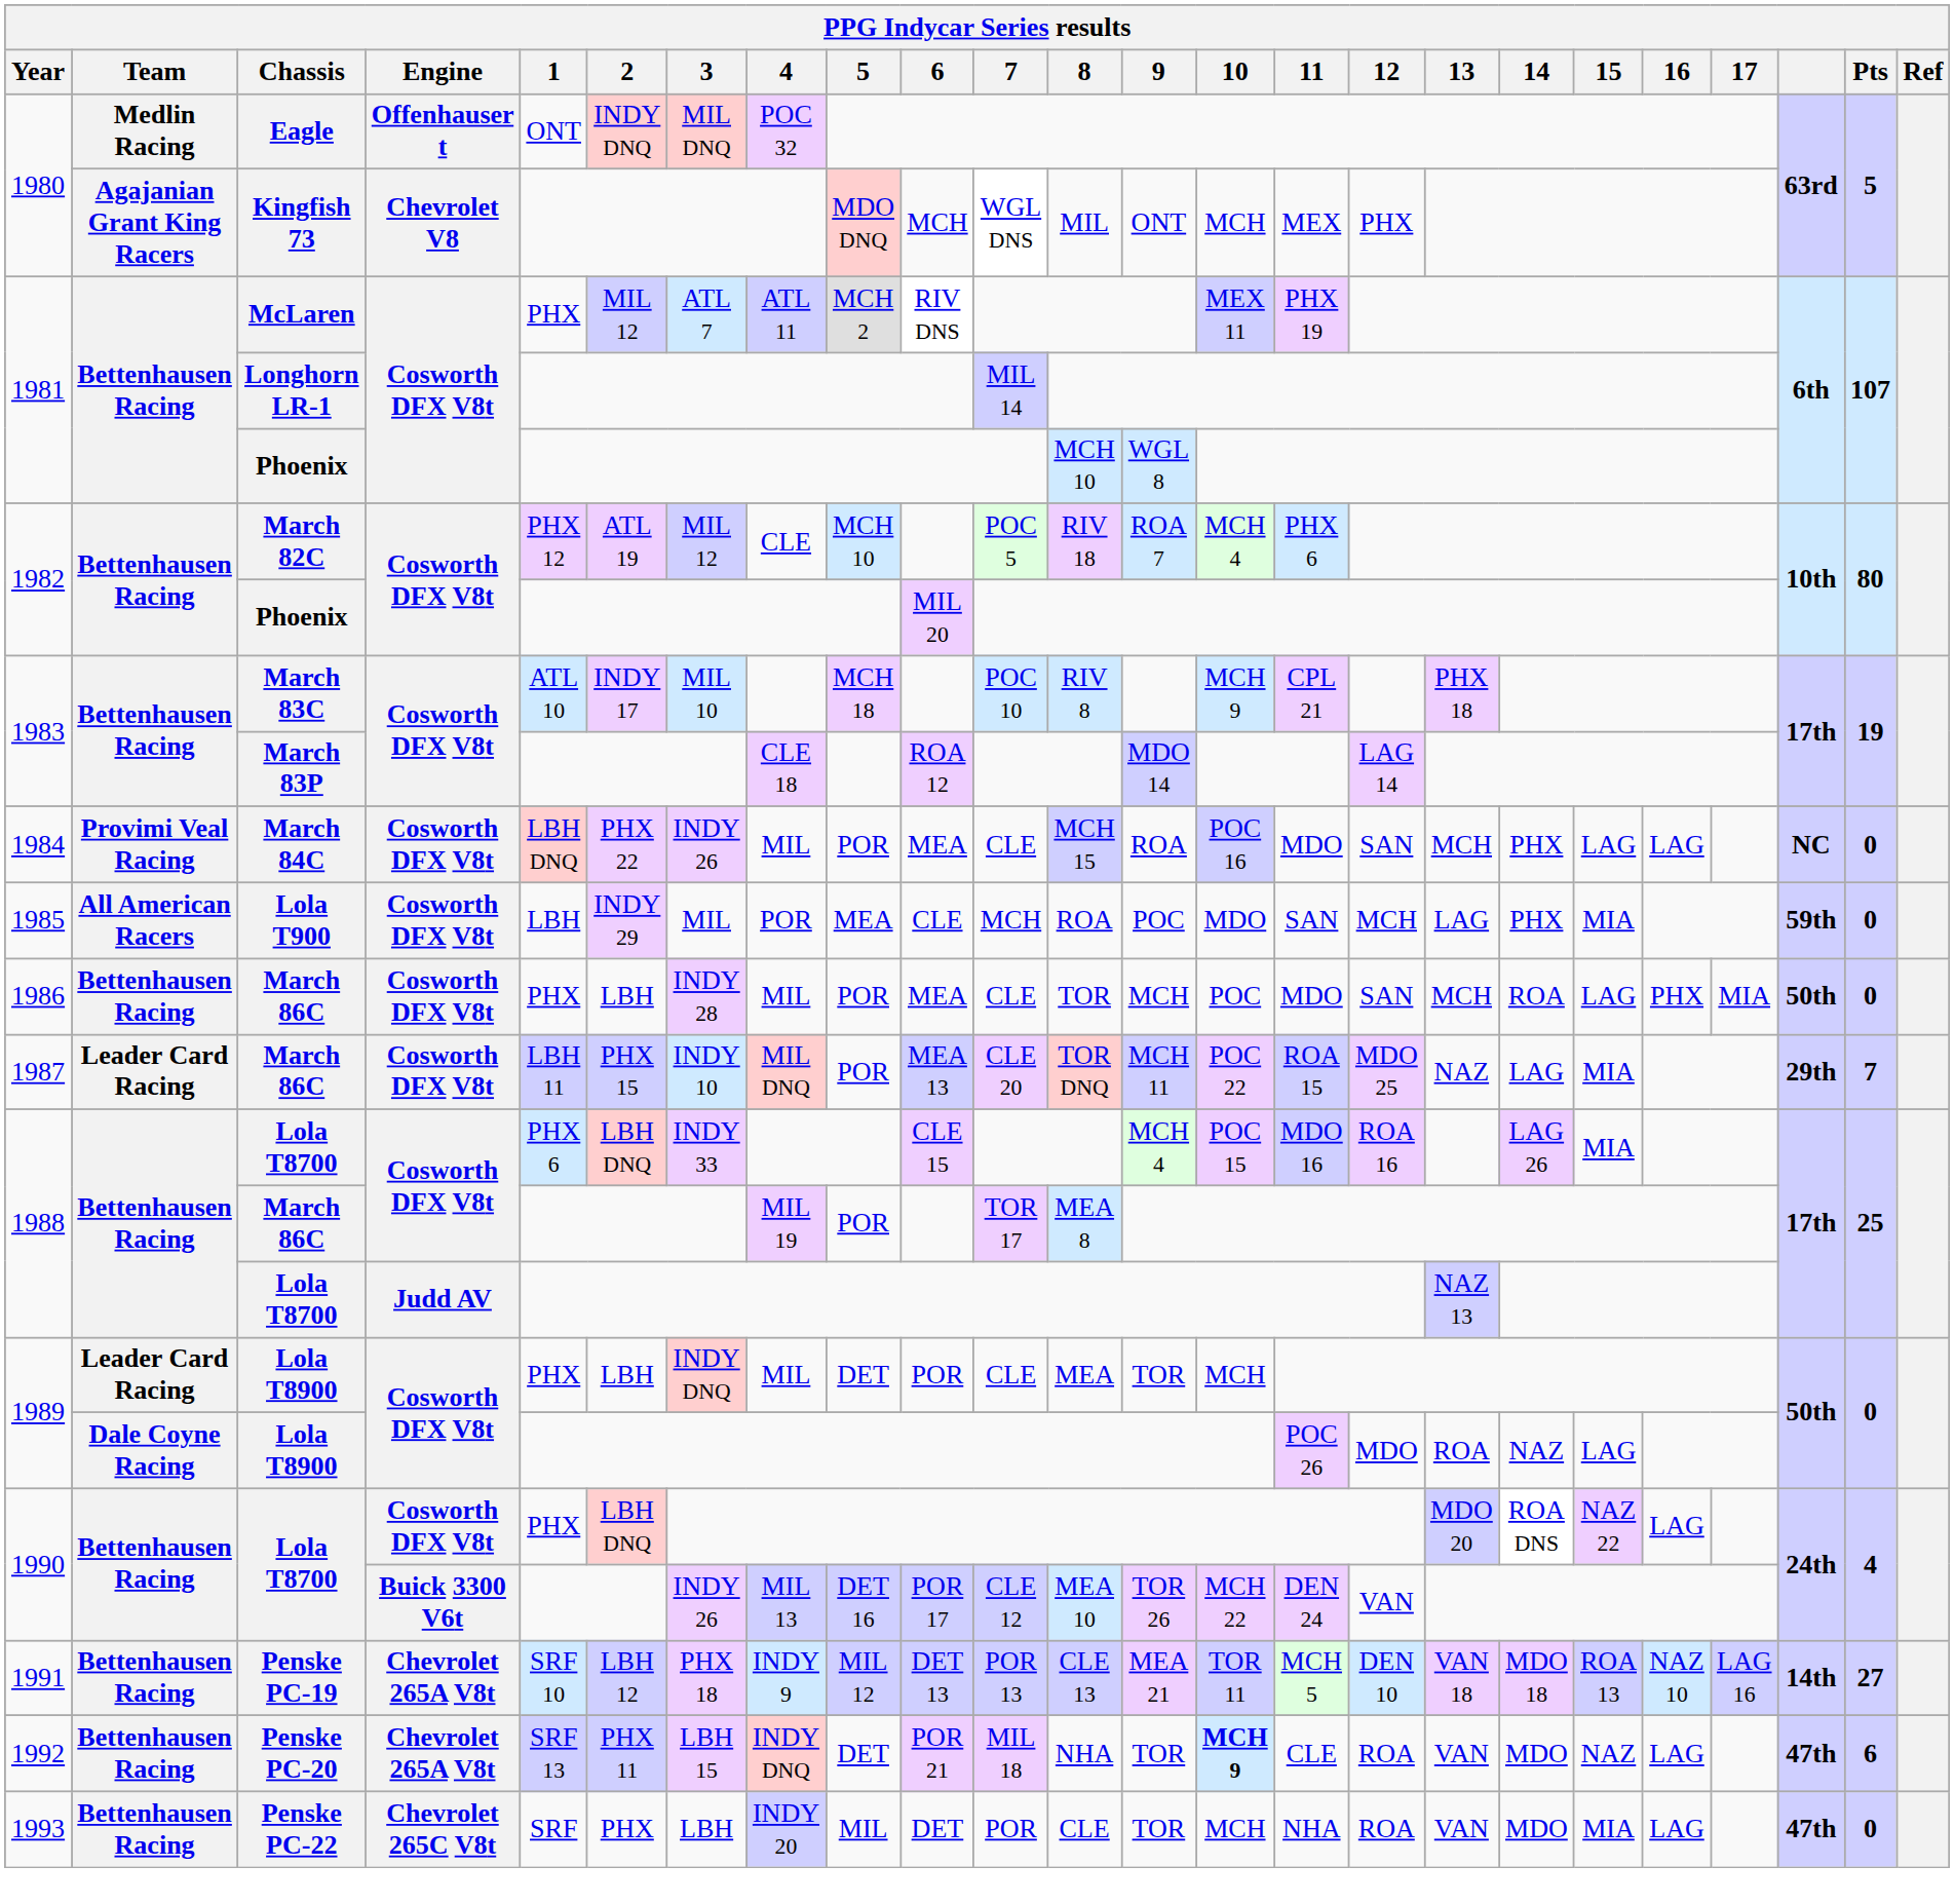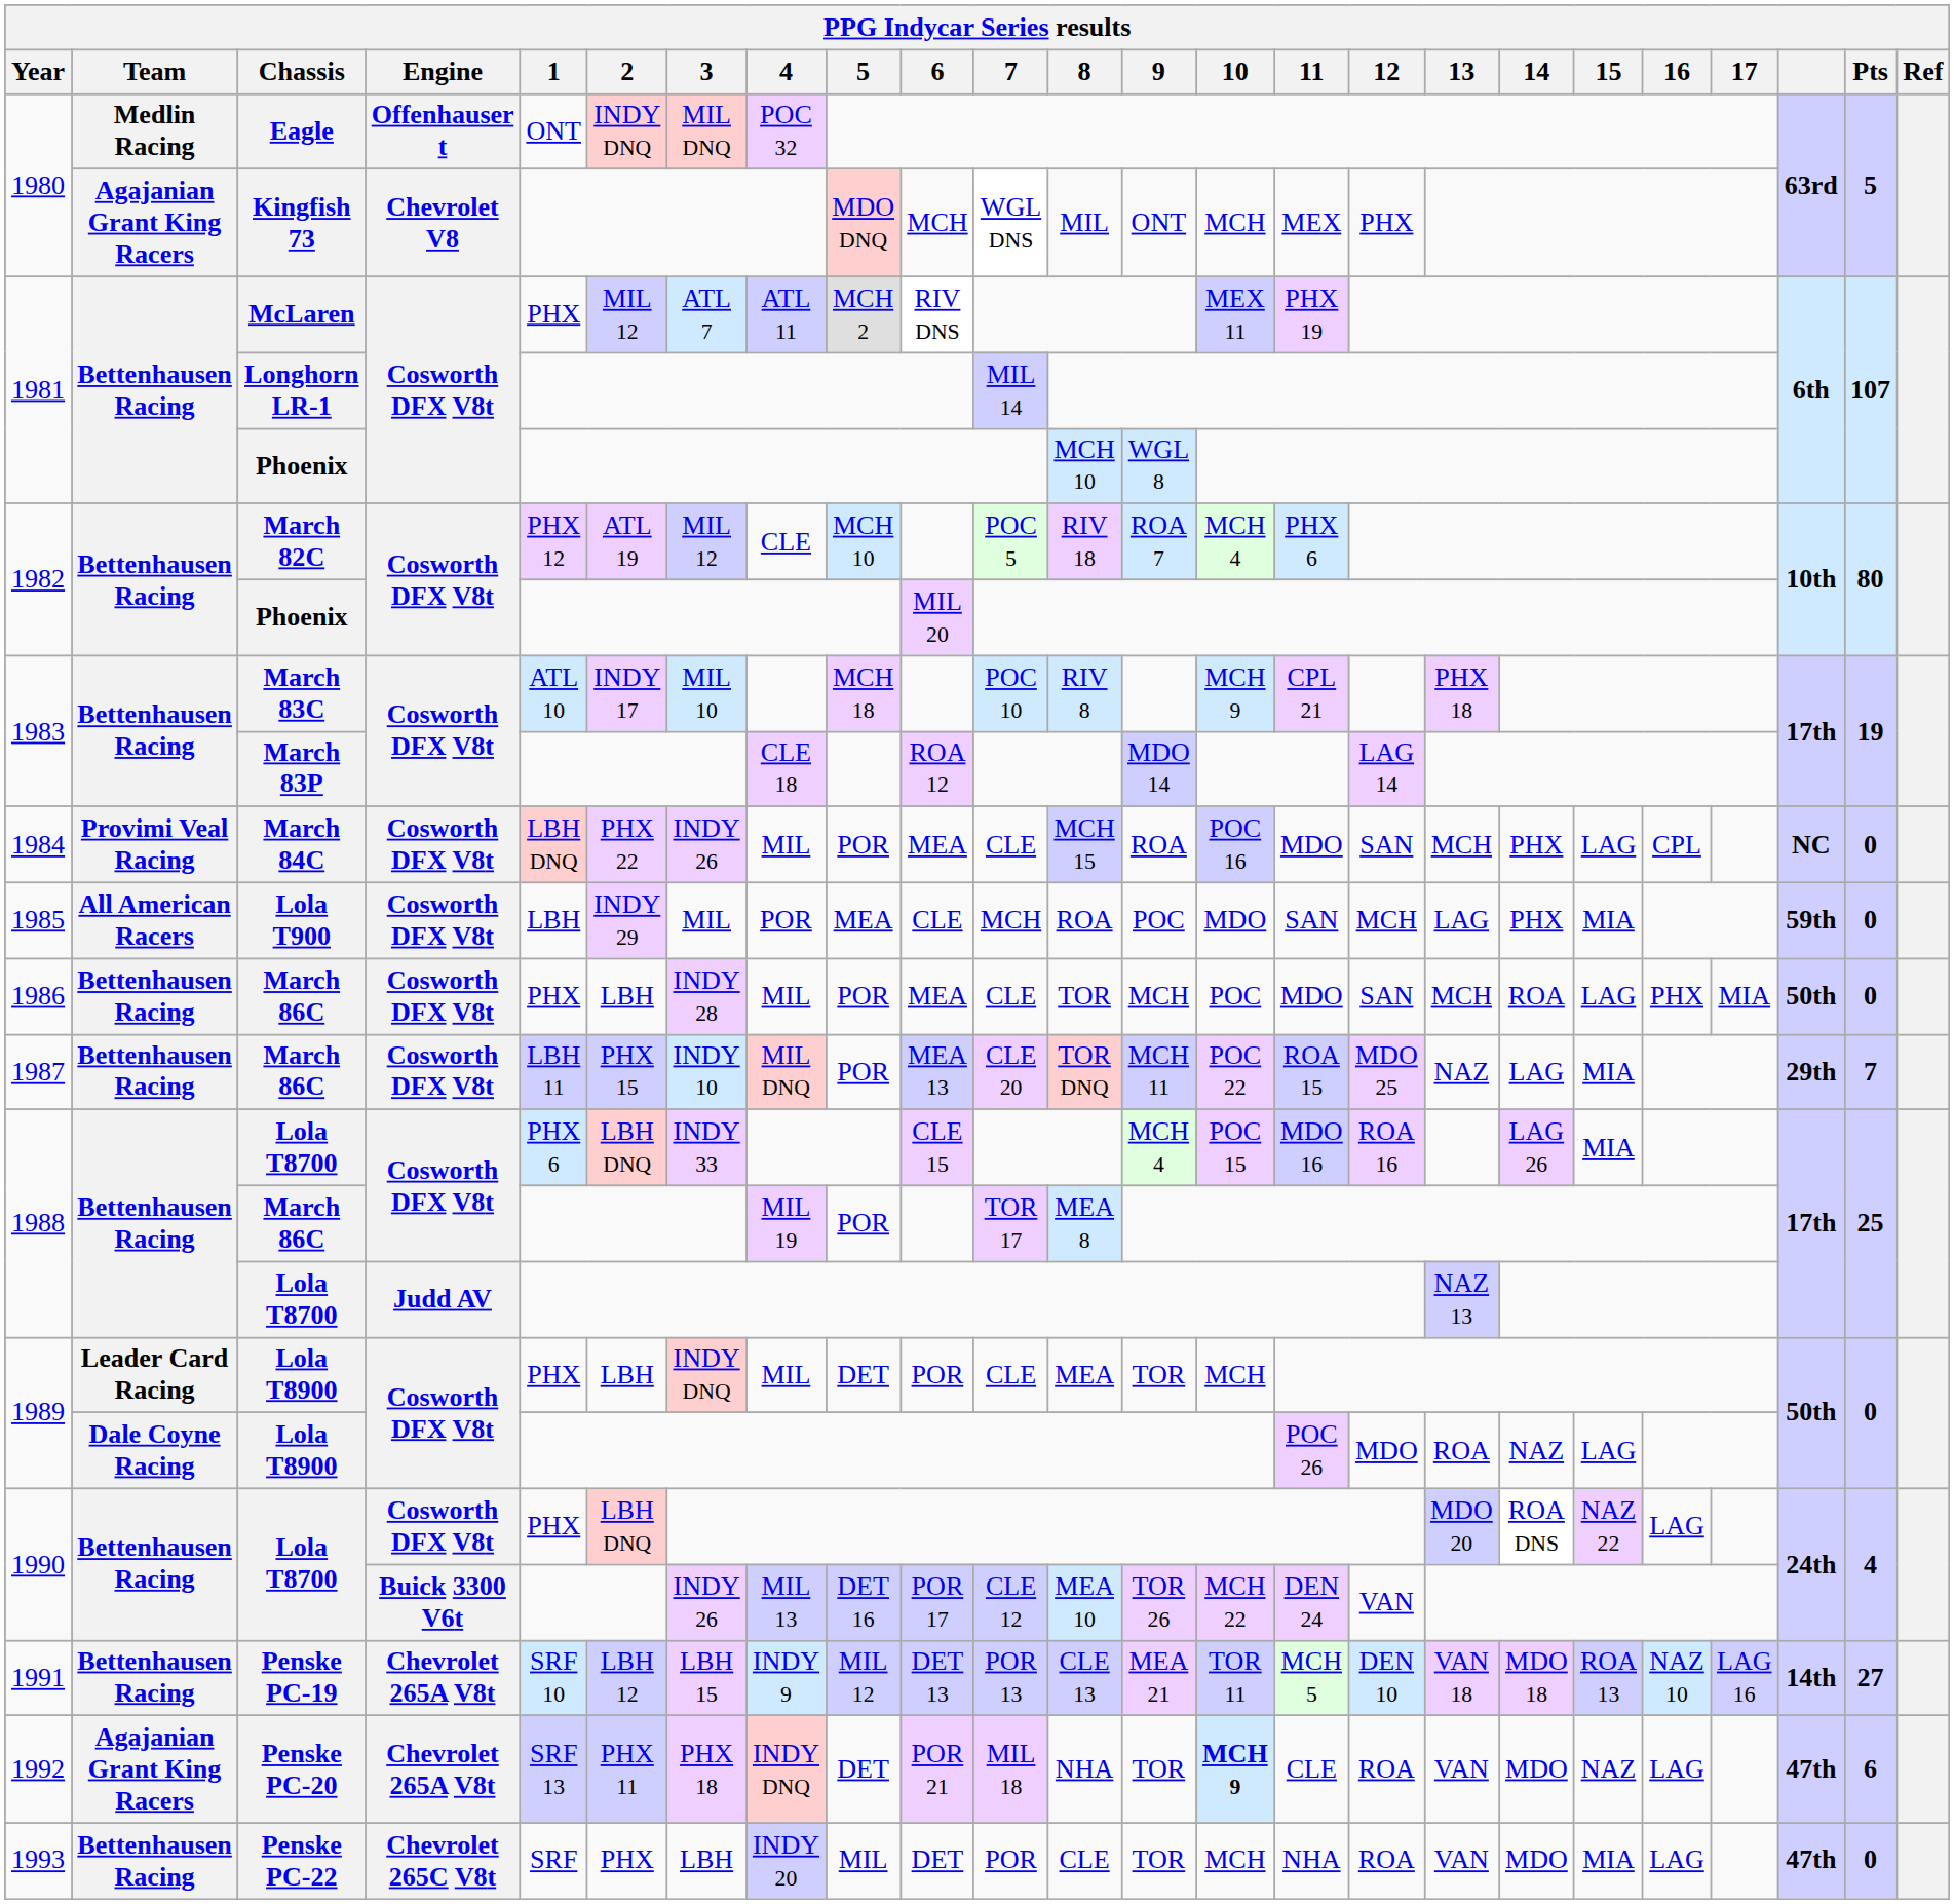March 84C | 16: LAG -> CPL
1987 / March 86C | Team: Leader Card Racing -> Bettenhausen Racing
Penske PC-19 | 3: PHX 18 -> LBH 15
Penske PC-20 | Team: Bettenhausen Racing -> Agajanian Grant King Racers
Penske PC-20 | 3: LBH 15 -> PHX 18
